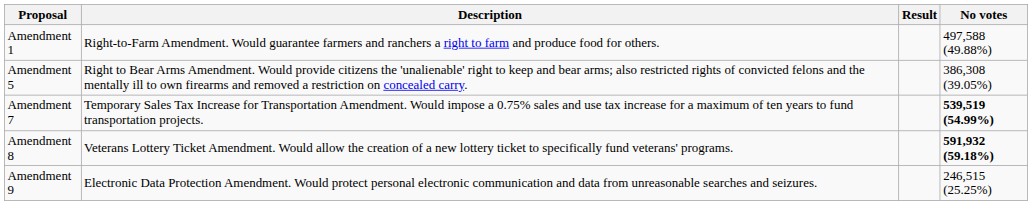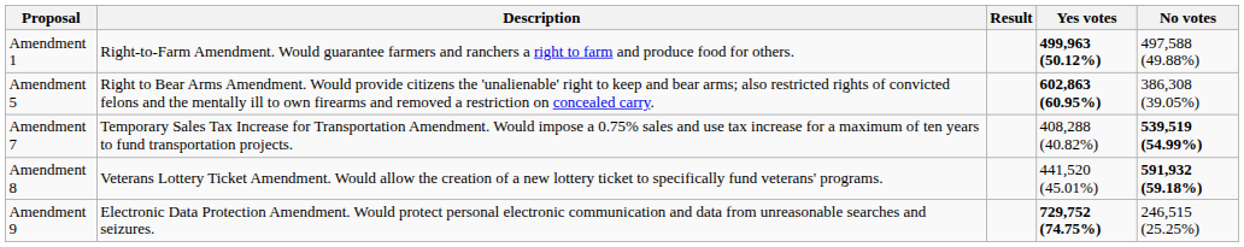+ column: Yes votes | 499,963 (50.12%) | 602,863 (60.95%) | 408,288 (40.82%) | 441,520 (45.01%) | 729,752 (74.75%)
